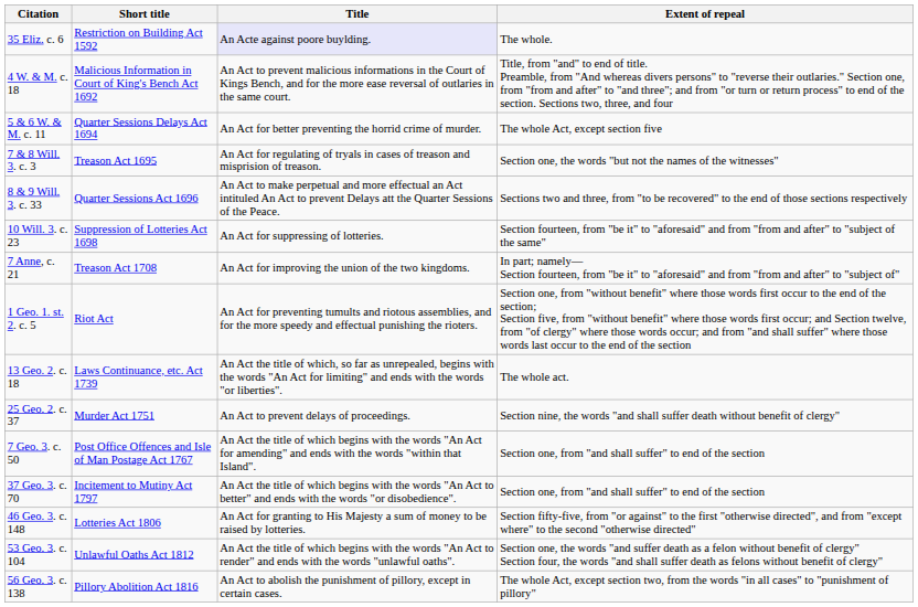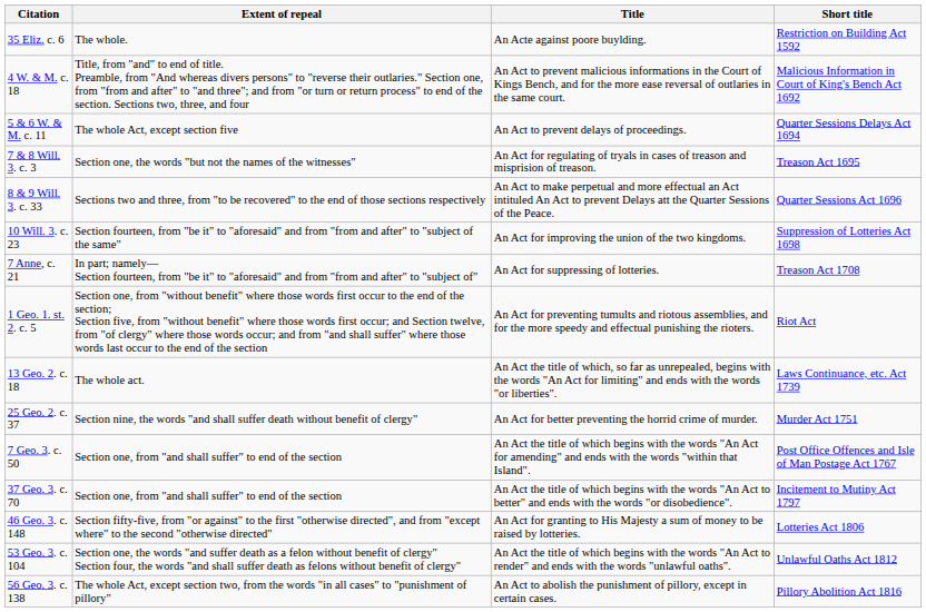columns swapped: Short title <-> Extent of repeal
35 Eliz. c. 6 | Title: lavender background -> no background
5 & 6 W. & M. c. 11 | Title: An Act for better preventing the horrid crime of murder. -> An Act to prevent delays of proceedings.
10 Will. 3. c. 23 | Title: An Act for suppressing of lotteries. -> An Act for improving the union of the two kingdoms.
7 Anne, c. 21 | Title: An Act for improving the union of the two kingdoms. -> An Act for suppressing of lotteries.
25 Geo. 2. c. 37 | Title: An Act to prevent delays of proceedings. -> An Act for better preventing the horrid crime of murder.
